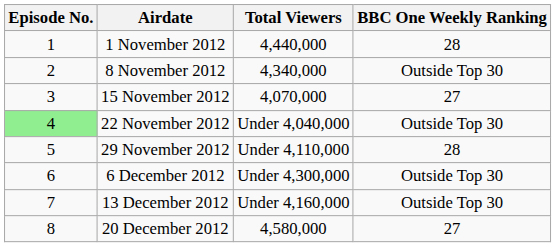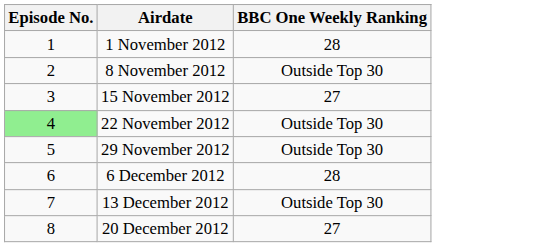- column: Total Viewers | 4,440,000 | 4,340,000 | 4,070,000 | Under 4,040,000 | Under 4,110,000 | Under 4,300,000 | Under 4,160,000 | 4,580,000
29 November 2012 | BBC One Weekly Ranking: 28 -> Outside Top 30
6 December 2012 | BBC One Weekly Ranking: Outside Top 30 -> 28
